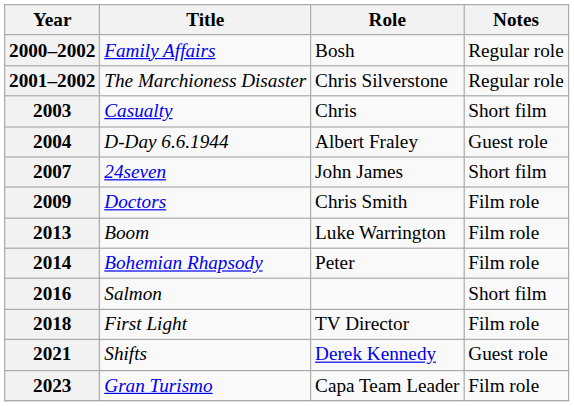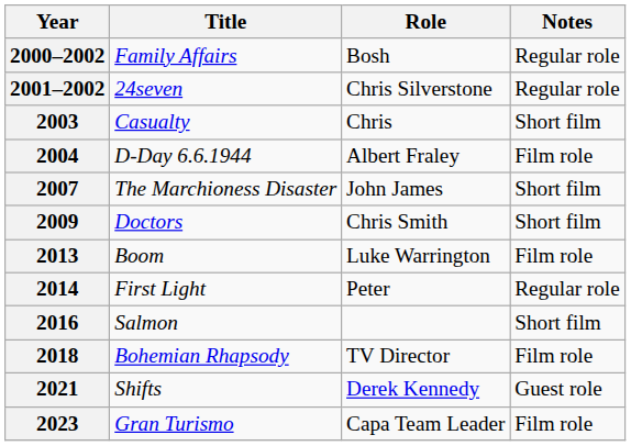2001–2002 | Title: The Marchioness Disaster -> 24seven
2004 | Notes: Guest role -> Film role
2007 | Title: 24seven -> The Marchioness Disaster
2009 | Notes: Film role -> Short film
2014 | Title: Bohemian Rhapsody -> First Light
2014 | Notes: Film role -> Regular role
2018 | Title: First Light -> Bohemian Rhapsody
